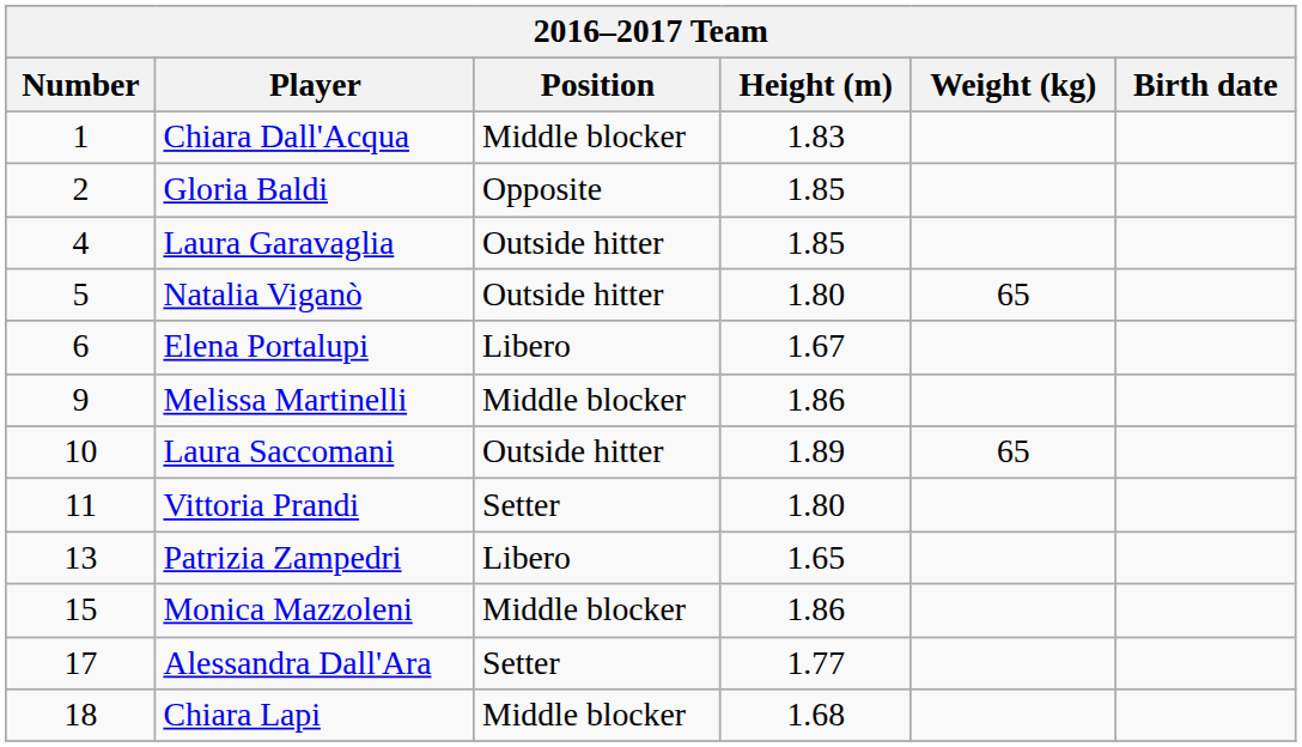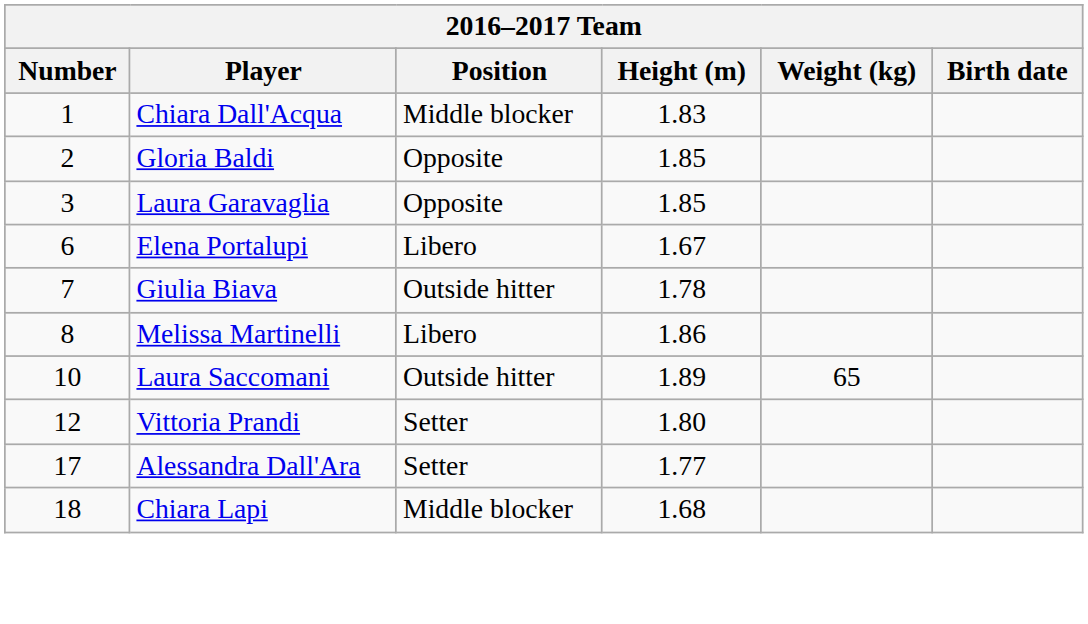Laura Garavaglia | Number: 4 -> 3
Laura Garavaglia | Position: Outside hitter -> Opposite
- row: 5 | Natalia Viganò | Outside hitter | 1.80 | 65
+ row: 7 | Giulia Biava | Outside hitter | 1.78
Melissa Martinelli | Number: 9 -> 8
Melissa Martinelli | Position: Middle blocker -> Libero
Vittoria Prandi | Number: 11 -> 12
- row: 13 | Patrizia Zampedri | Libero | 1.65
- row: 15 | Monica Mazzoleni | Middle blocker | 1.86
